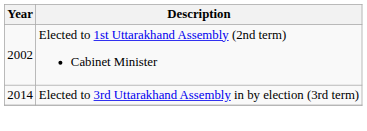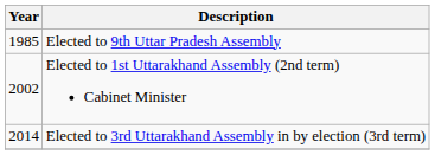+ row: 1985 | Elected to 9th Uttar Pradesh Assembly
